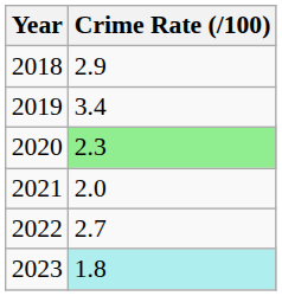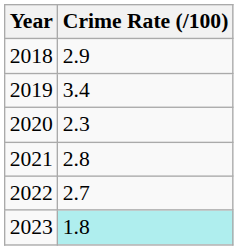2020 | Crime Rate (/100): lightgreen background -> no background
2021 | Crime Rate (/100): 2.0 -> 2.8
